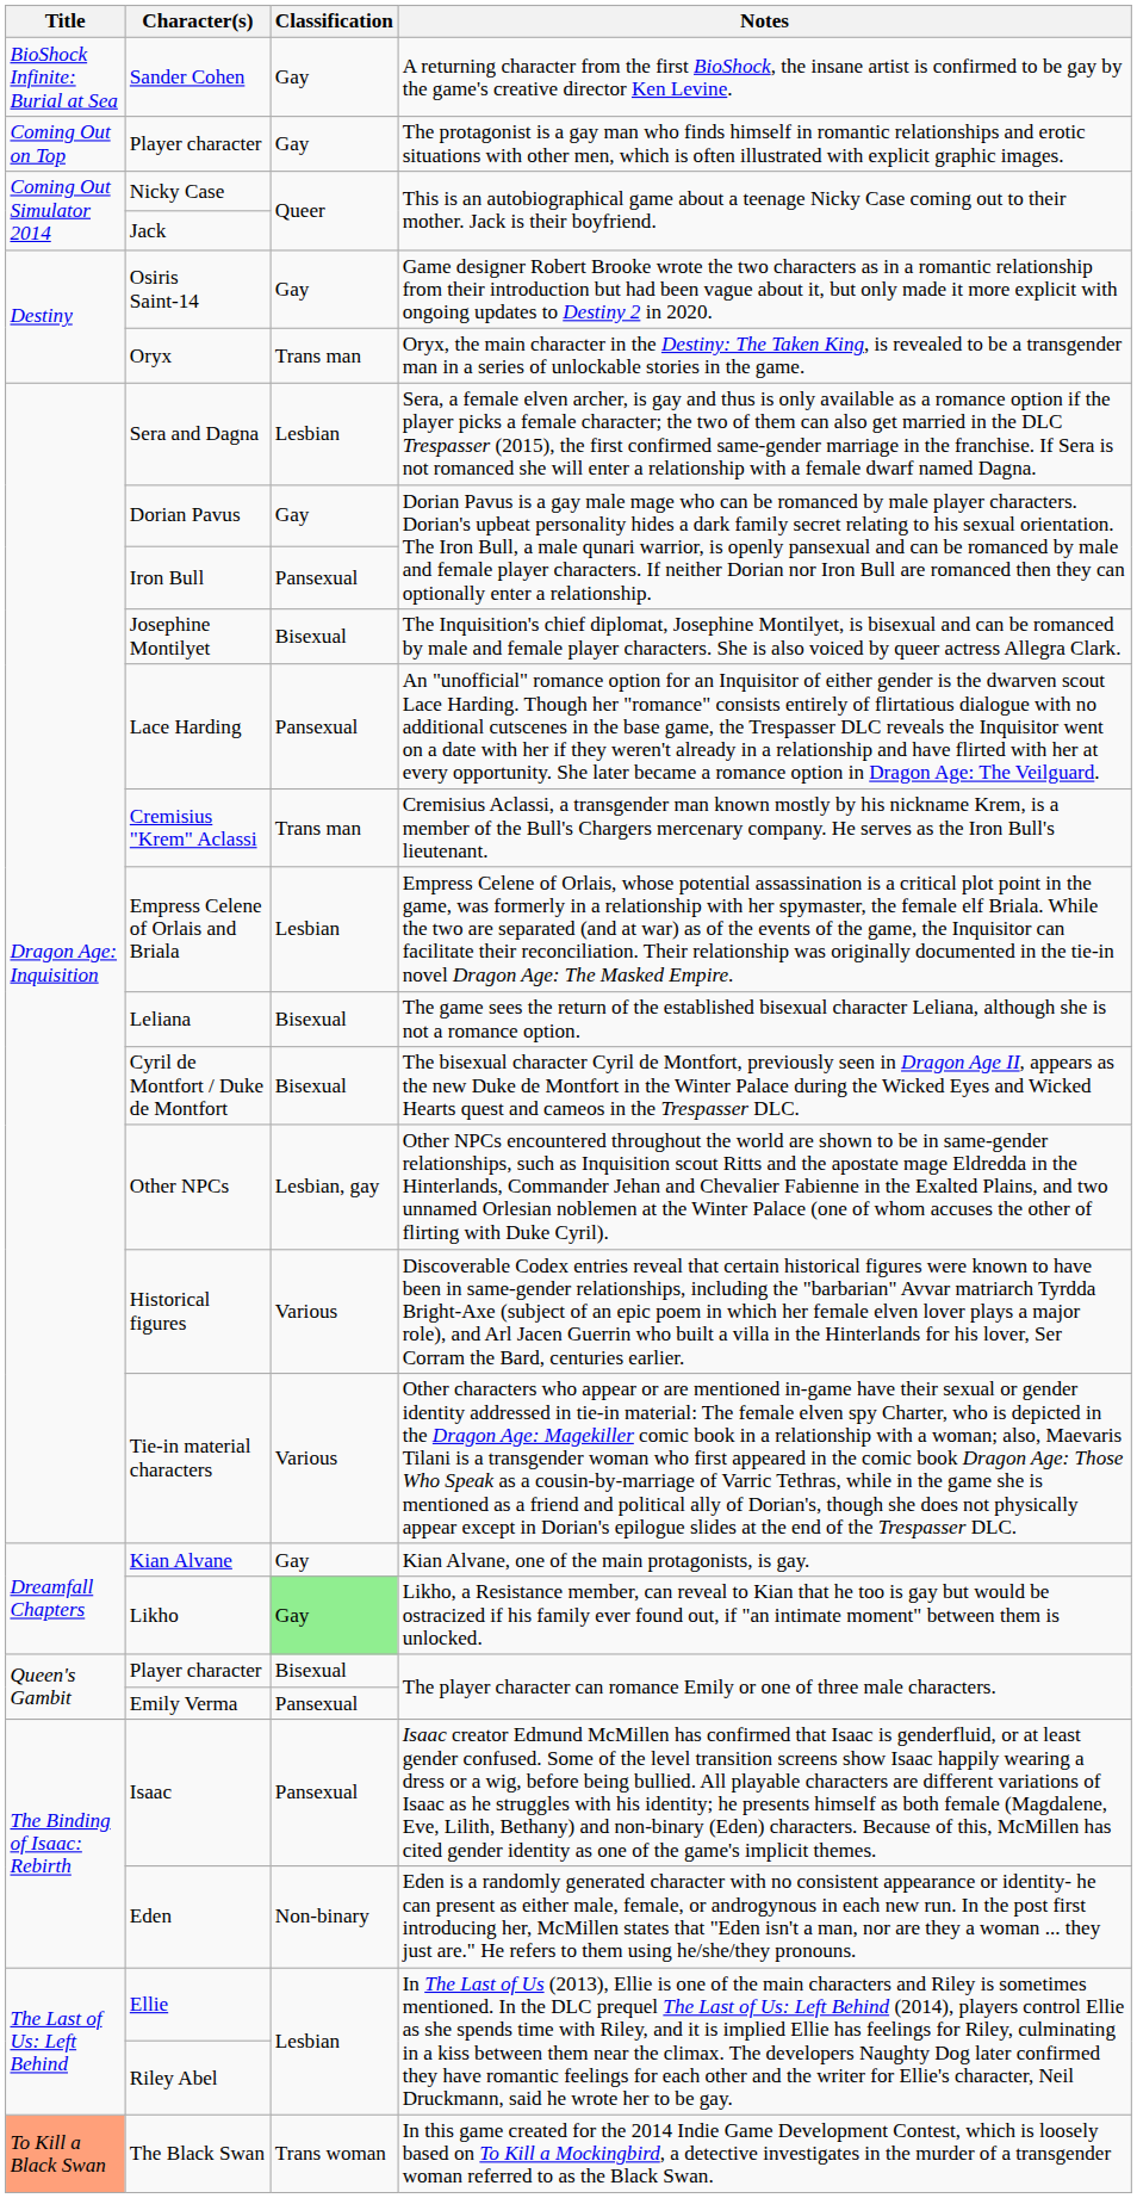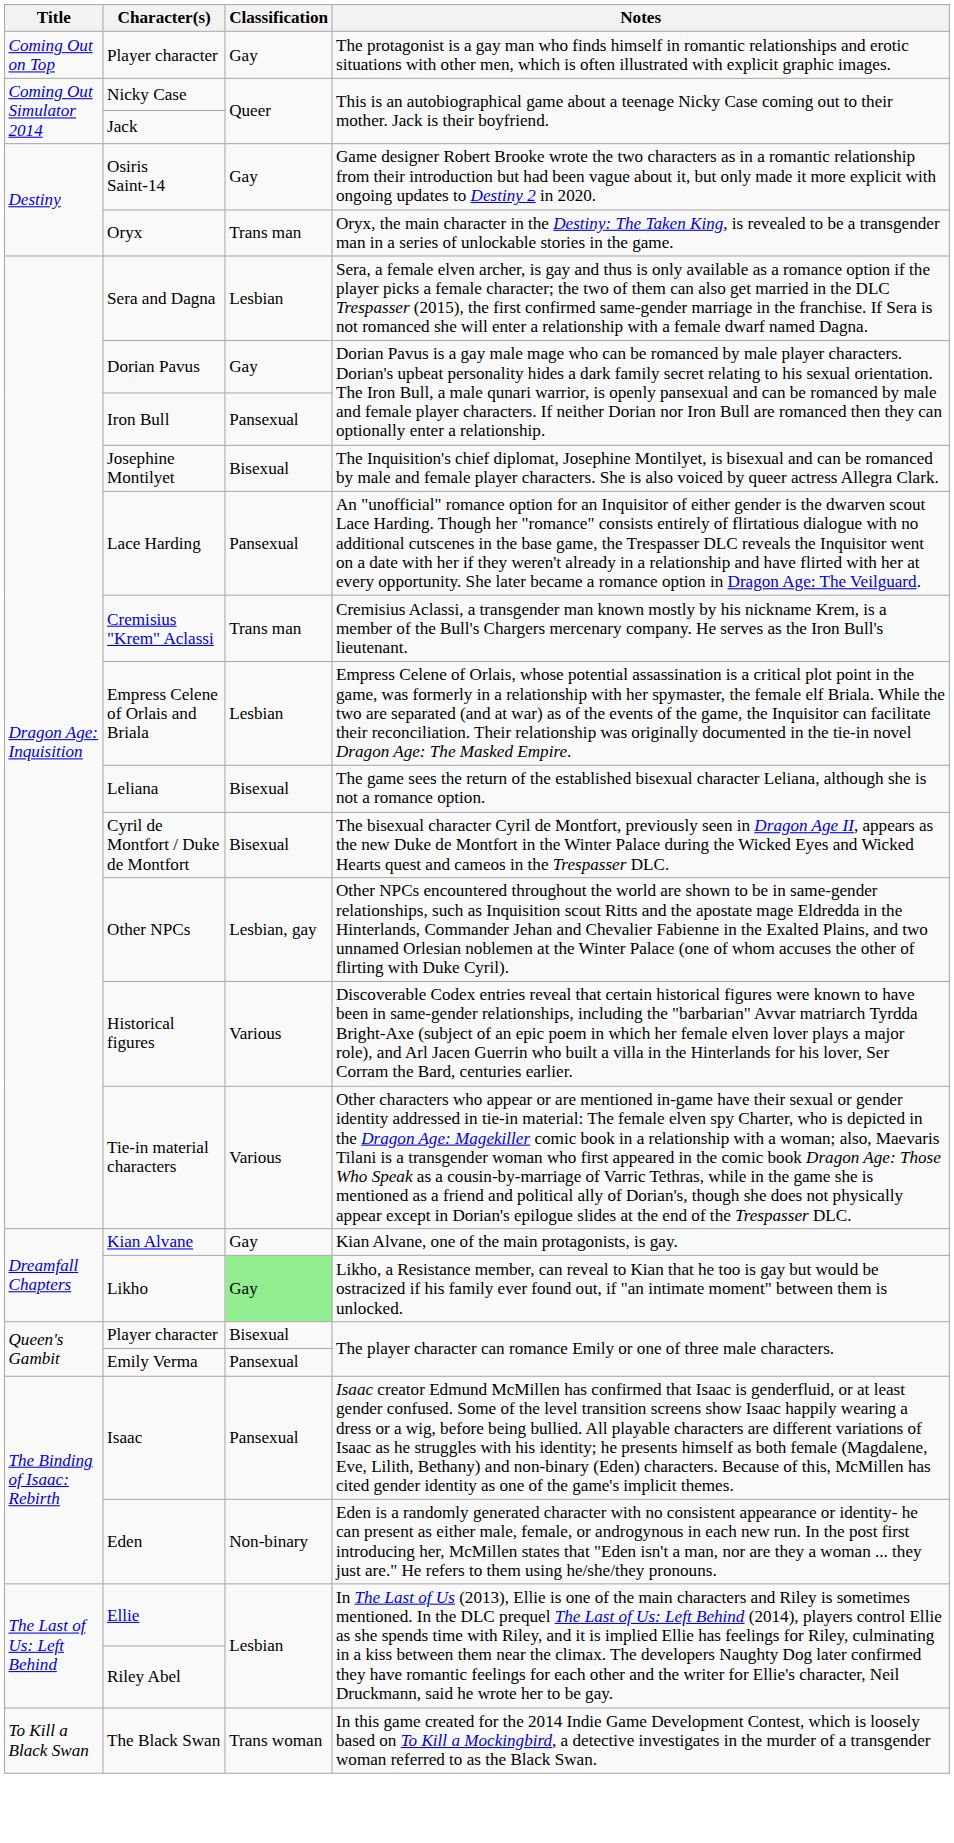- row: BioShock Infinite: Burial at Sea | Sander Cohen | Gay | A returning character from the first BioShock, the insane artist is confirmed to be gay by the game's creative director Ken Levine.
The Black Swan | Title: lightsalmon background -> no background
